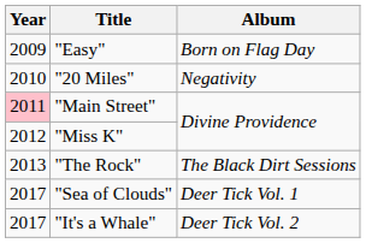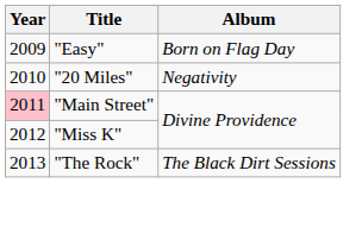- row: 2017 | "Sea of Clouds" | Deer Tick Vol. 1
- row: 2017 | "It's a Whale" | Deer Tick Vol. 2
